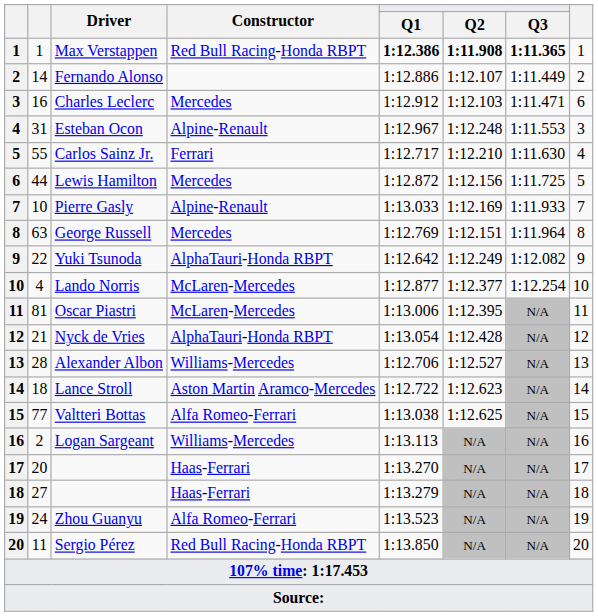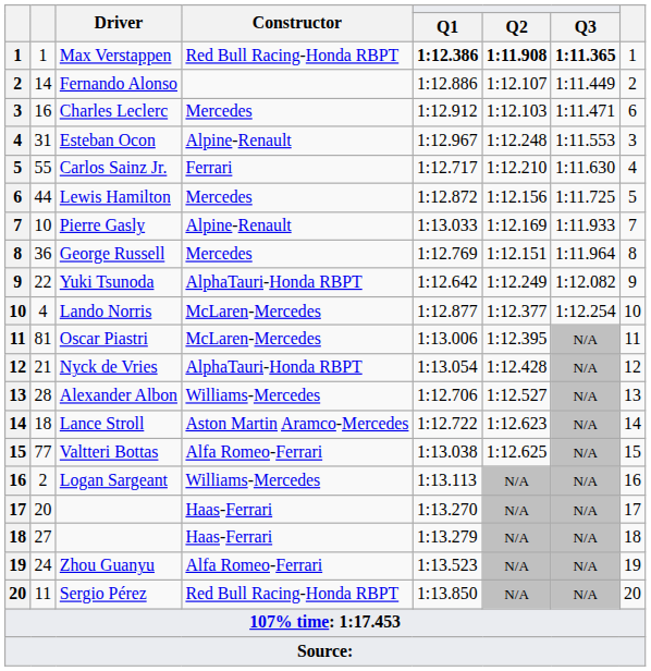George Russell | column 2: 63 -> 36
